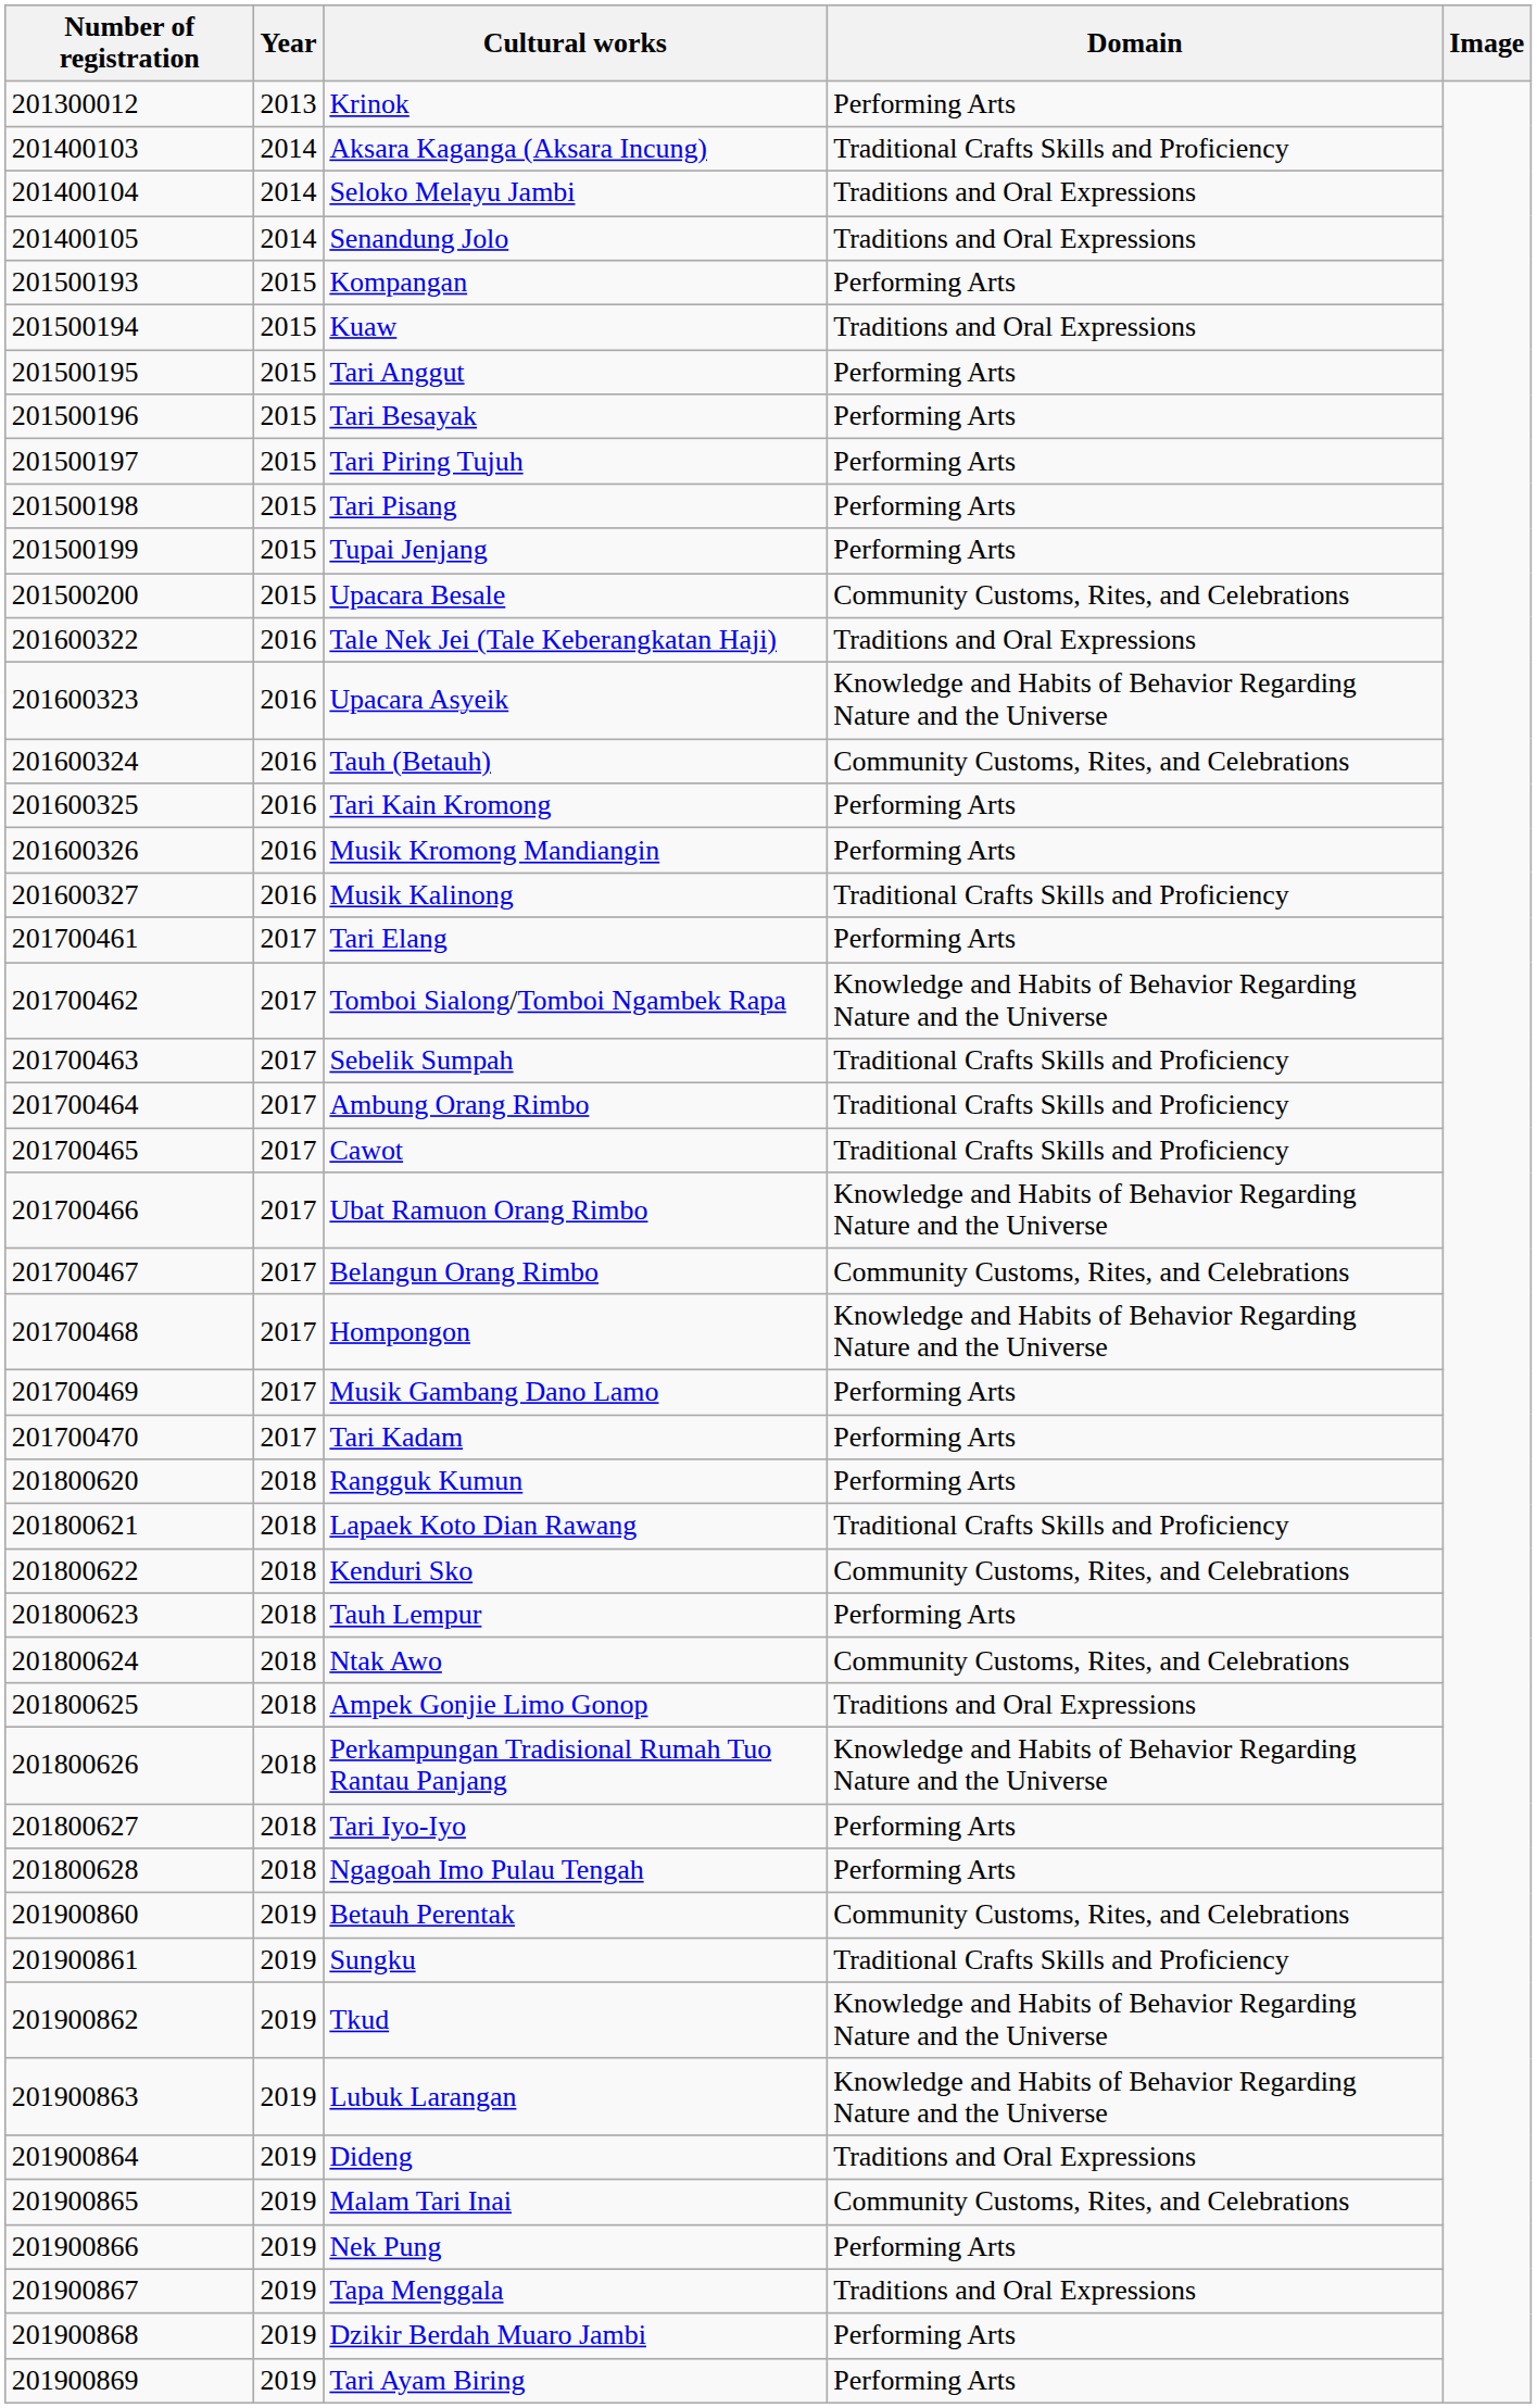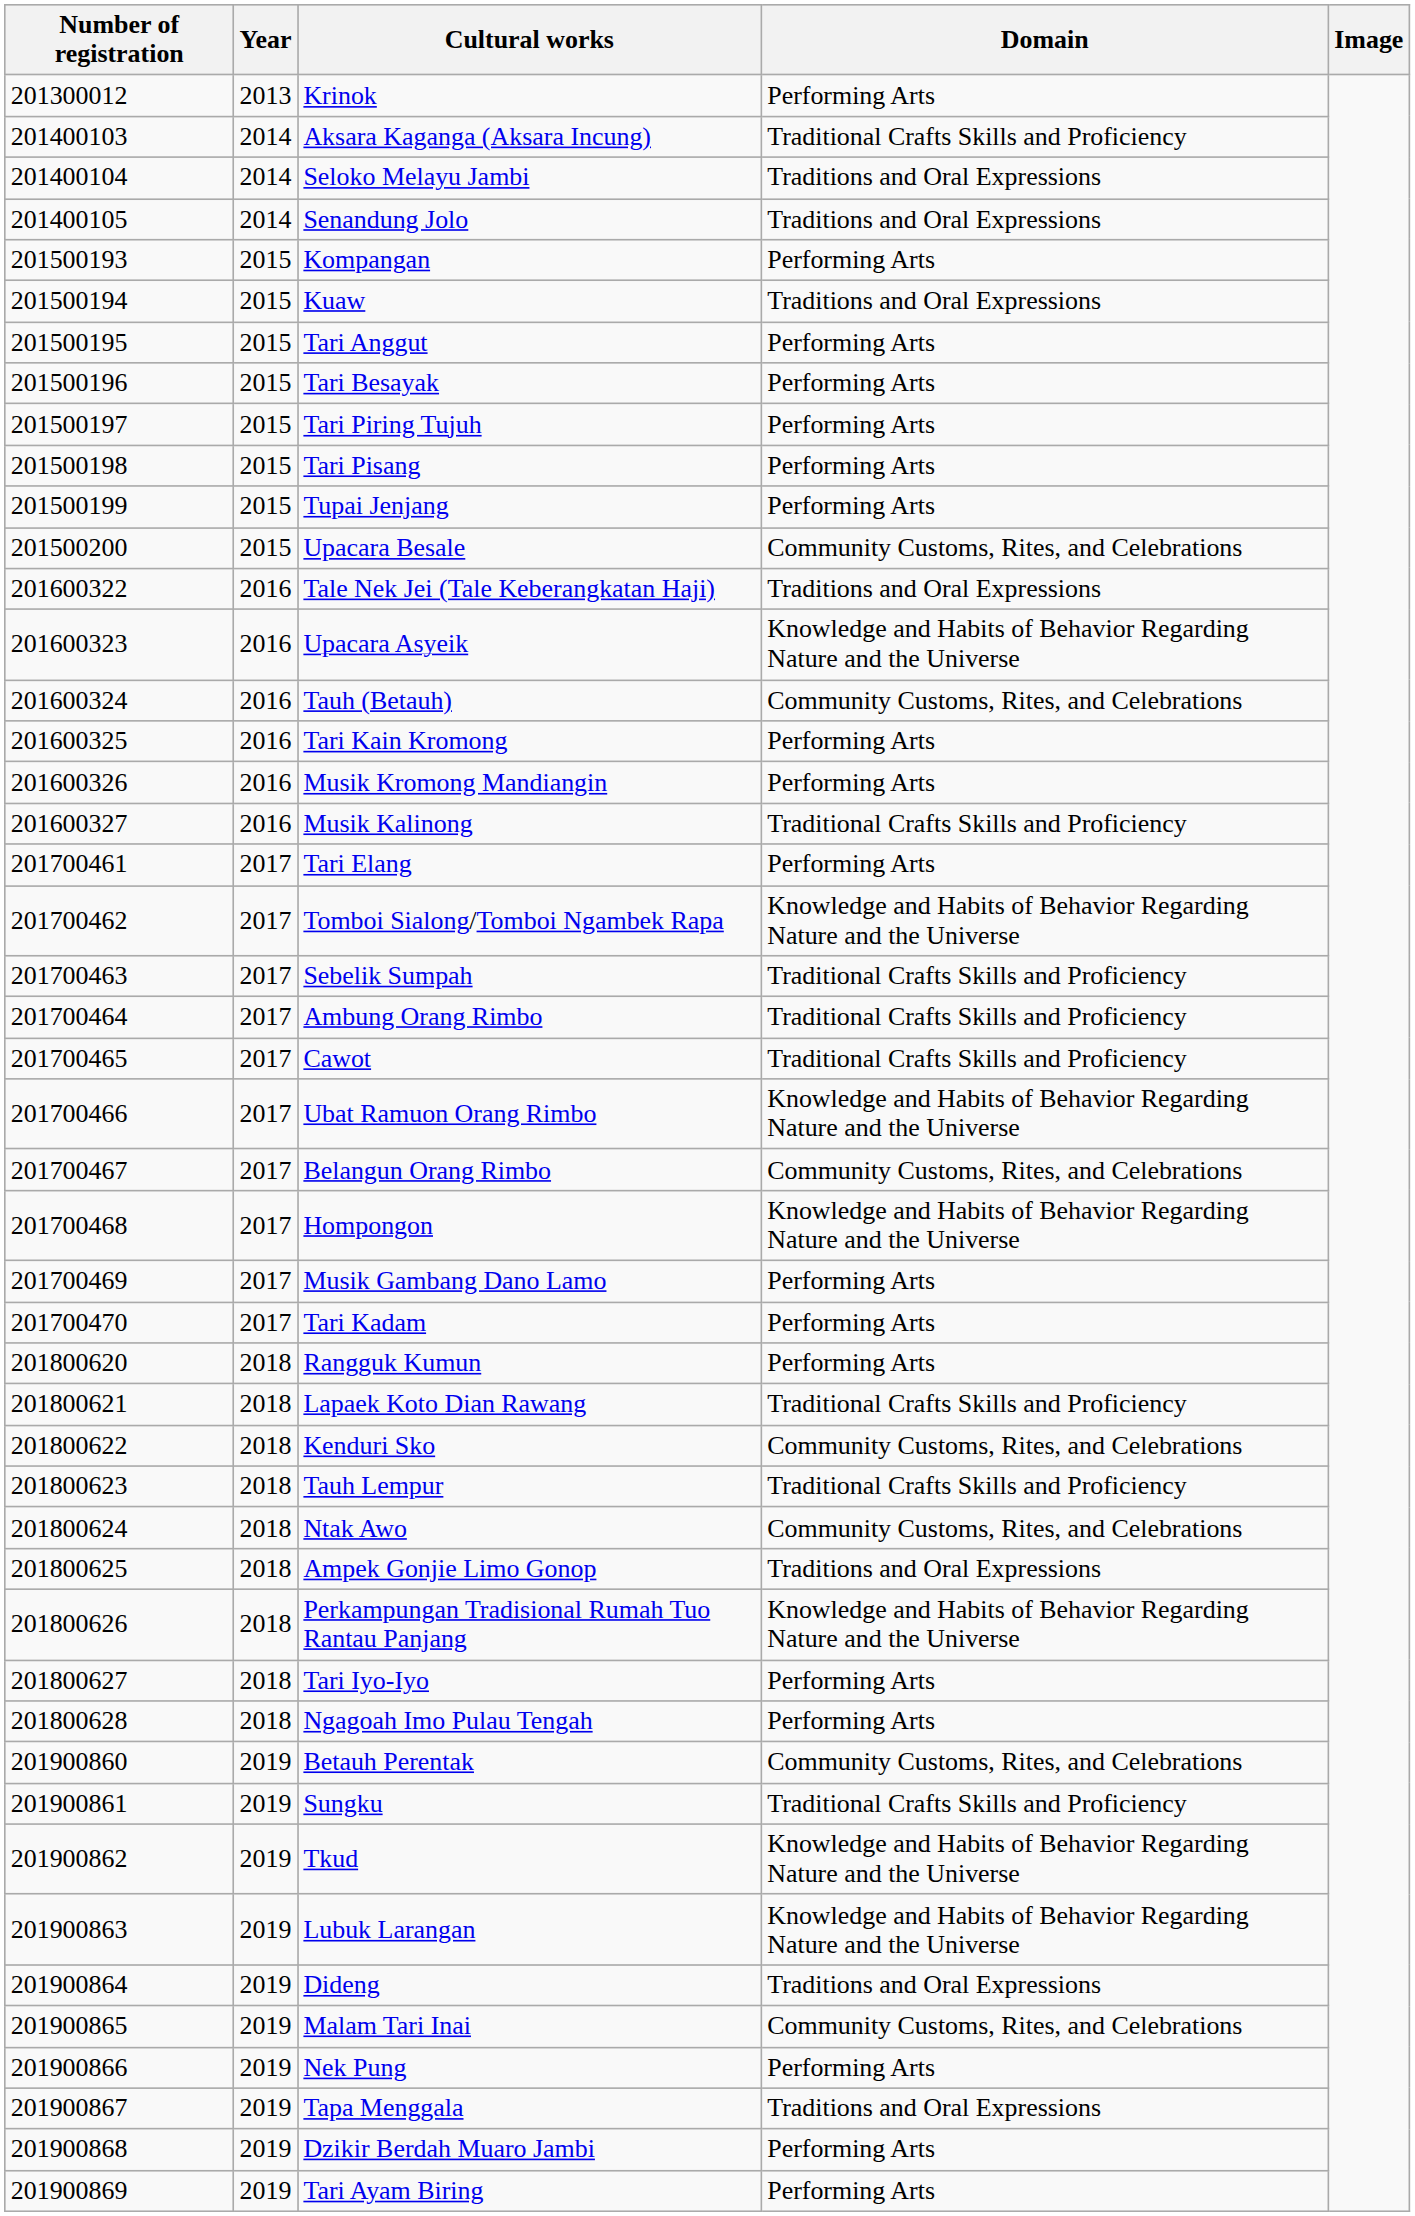Tauh Lempur | Domain: Performing Arts -> Traditional Crafts Skills and Proficiency
